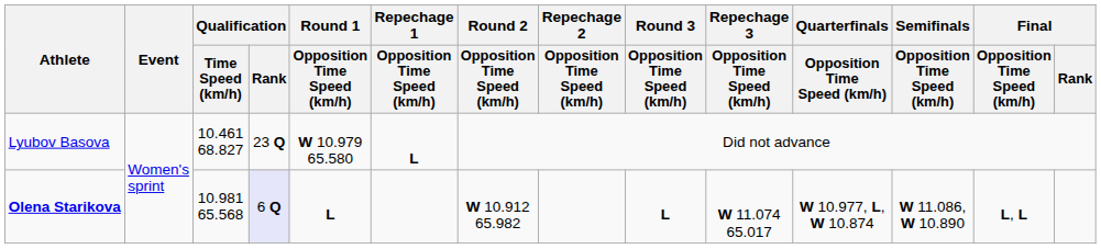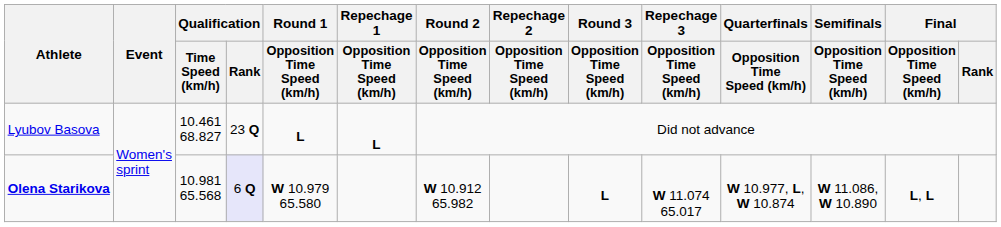Lyubov Basova | Round 1 / Opposition Time Speed (km/h): W 10.979 65.580 -> L
Olena Starikova | Round 1 / Opposition Time Speed (km/h): L -> W 10.979 65.580
